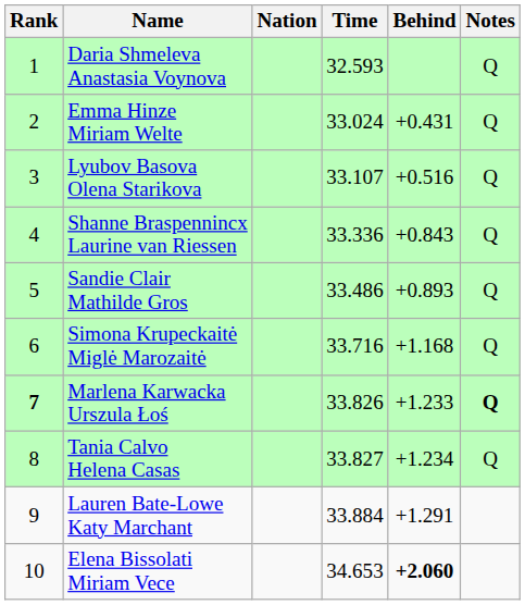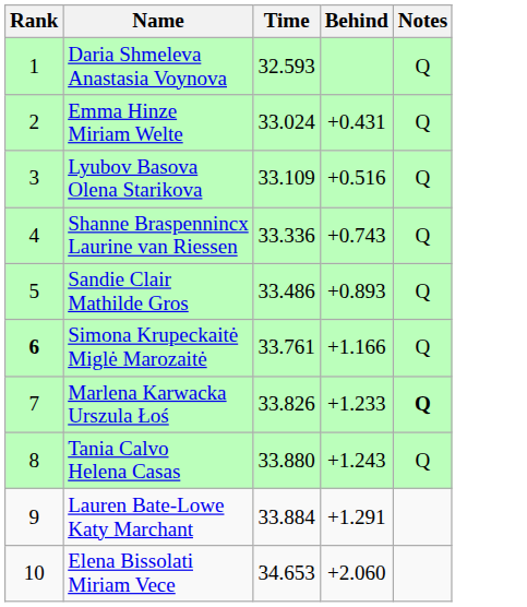- column: Nation
Lyubov Basova Olena Starikova | Time: 33.107 -> 33.109
Shanne Braspennincx Laurine van Riessen | Behind: +0.843 -> +0.743
Simona Krupeckaitė Miglė Marozaitė | Rank: normal -> bold
Simona Krupeckaitė Miglė Marozaitė | Time: 33.716 -> 33.761
Simona Krupeckaitė Miglė Marozaitė | Behind: +1.168 -> +1.166
Marlena Karwacka Urszula Łoś | Rank: bold -> normal
Tania Calvo Helena Casas | Time: 33.827 -> 33.880
Tania Calvo Helena Casas | Behind: +1.234 -> +1.243
Elena Bissolati Miriam Vece | Behind: bold -> normal
